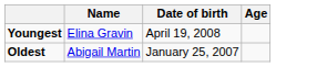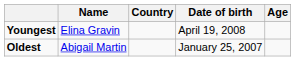+ column: Country
